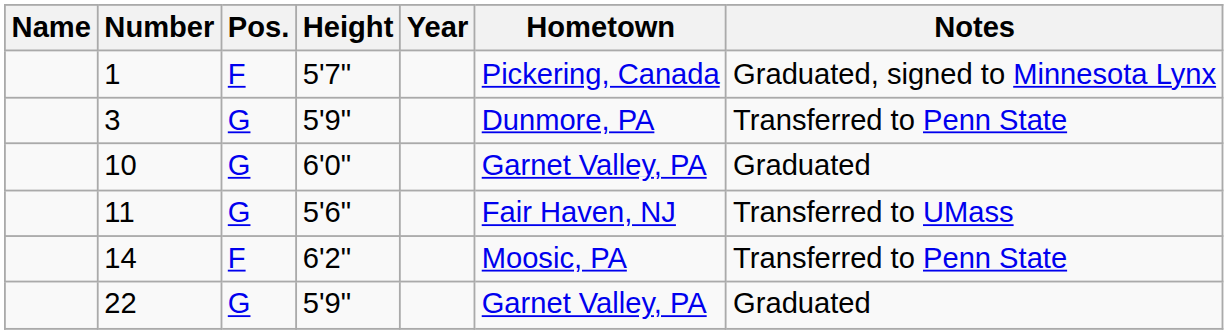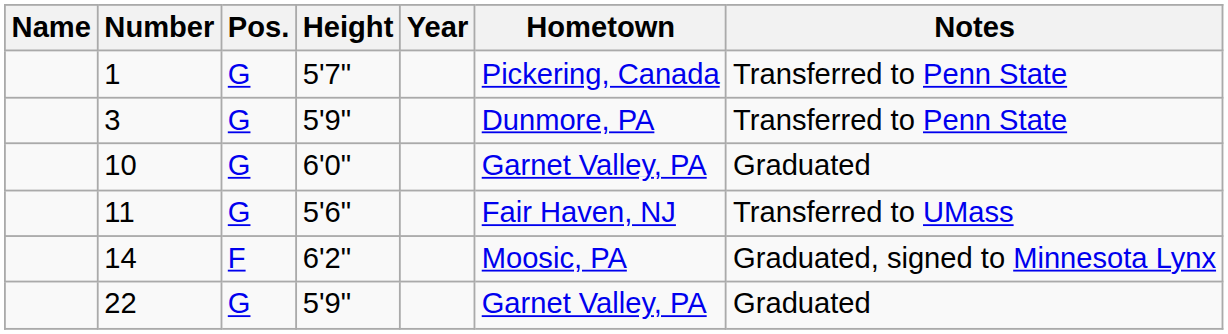1 | Pos.: F -> G
1 | Notes: Graduated, signed to Minnesota Lynx -> Transferred to Penn State
14 | Notes: Transferred to Penn State -> Graduated, signed to Minnesota Lynx
